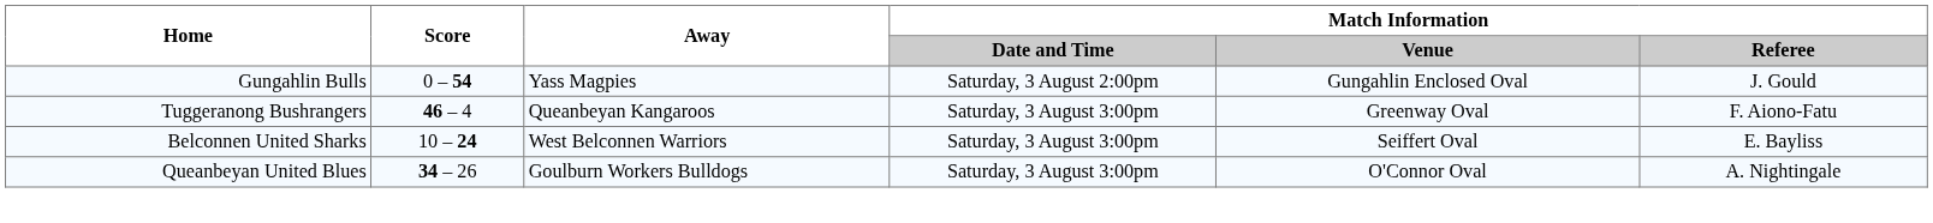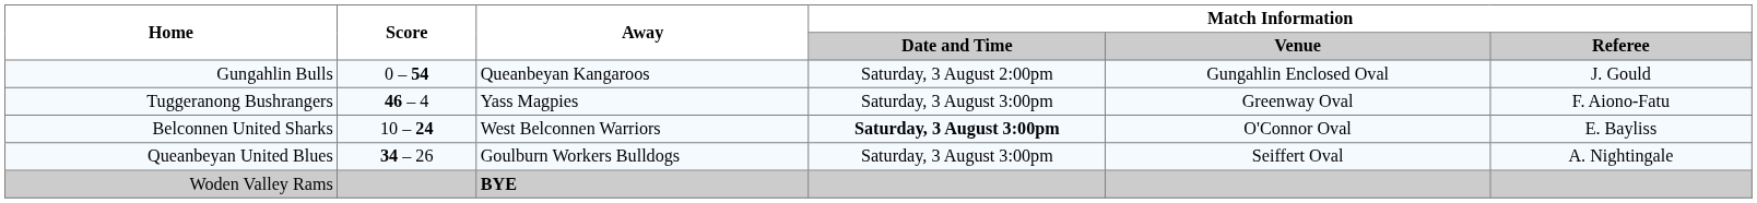Gungahlin Bulls | Away: Yass Magpies -> Queanbeyan Kangaroos
Tuggeranong Bushrangers | Away: Queanbeyan Kangaroos -> Yass Magpies
Belconnen United Sharks | Match Information / Date and Time: normal -> bold
Belconnen United Sharks | Match Information / Venue: Seiffert Oval -> O'Connor Oval
Queanbeyan United Blues | Match Information / Venue: O'Connor Oval -> Seiffert Oval
+ row: Woden Valley Rams | BYE
